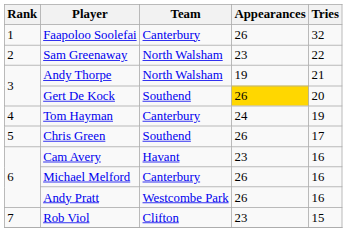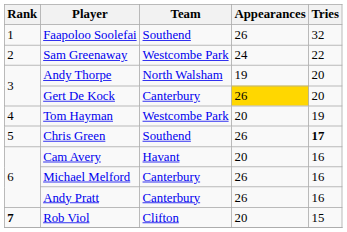Faapoloo Soolefai | Team: Canterbury -> Southend
Sam Greenaway | Team: North Walsham -> Westcombe Park
Sam Greenaway | Appearances: 23 -> 24
Andy Thorpe | Tries: 21 -> 20
Gert De Kock | Team: Southend -> Canterbury
Tom Hayman | Team: Canterbury -> Westcombe Park
Tom Hayman | Appearances: 24 -> 20
Chris Green | Tries: normal -> bold
Cam Avery | Appearances: 23 -> 20
Andy Pratt | Team: Westcombe Park -> Canterbury
Rob Viol | Rank: normal -> bold
Rob Viol | Appearances: 23 -> 20
